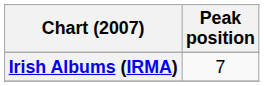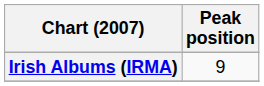Irish Albums (IRMA) | Peak position: 7 -> 9
